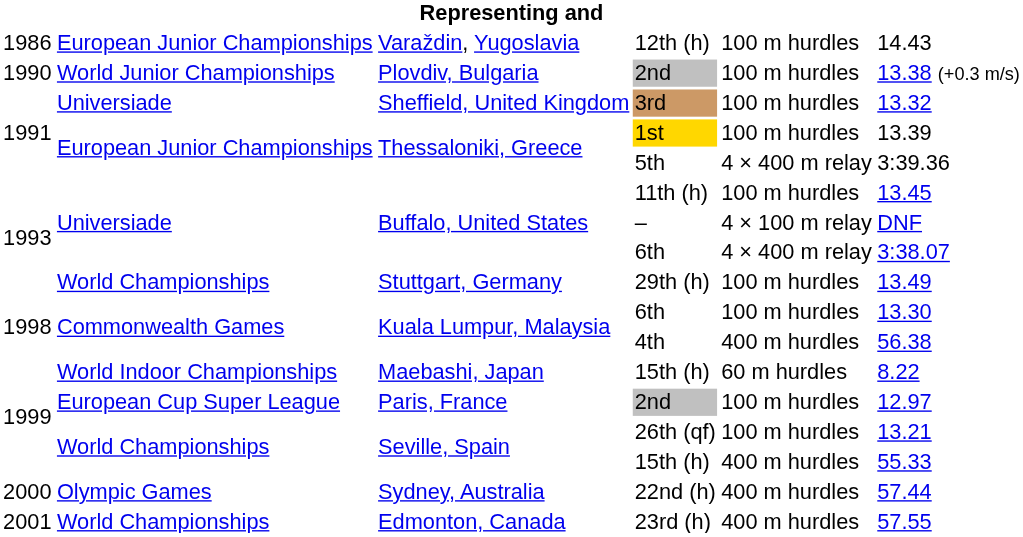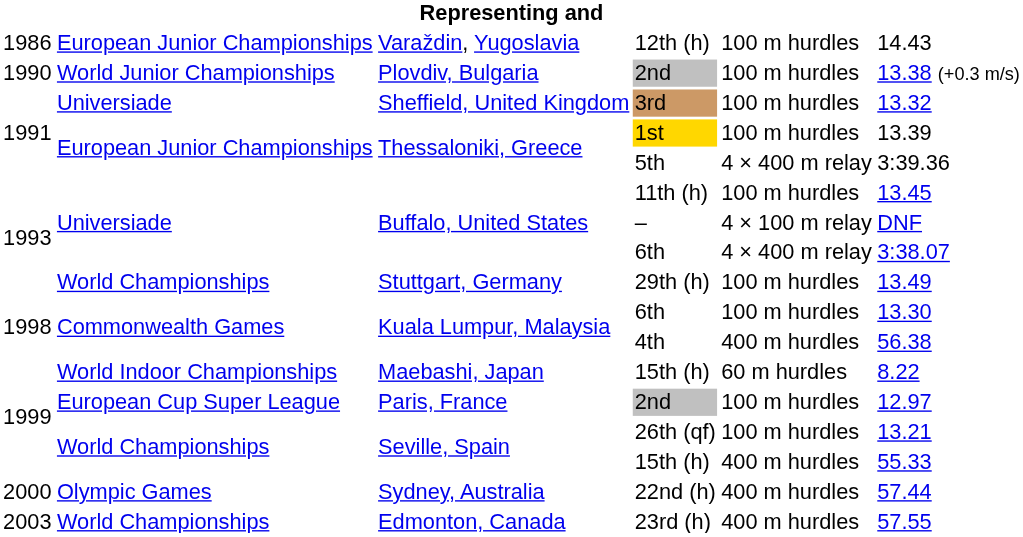23rd (h) | column 1: 2001 -> 2003
